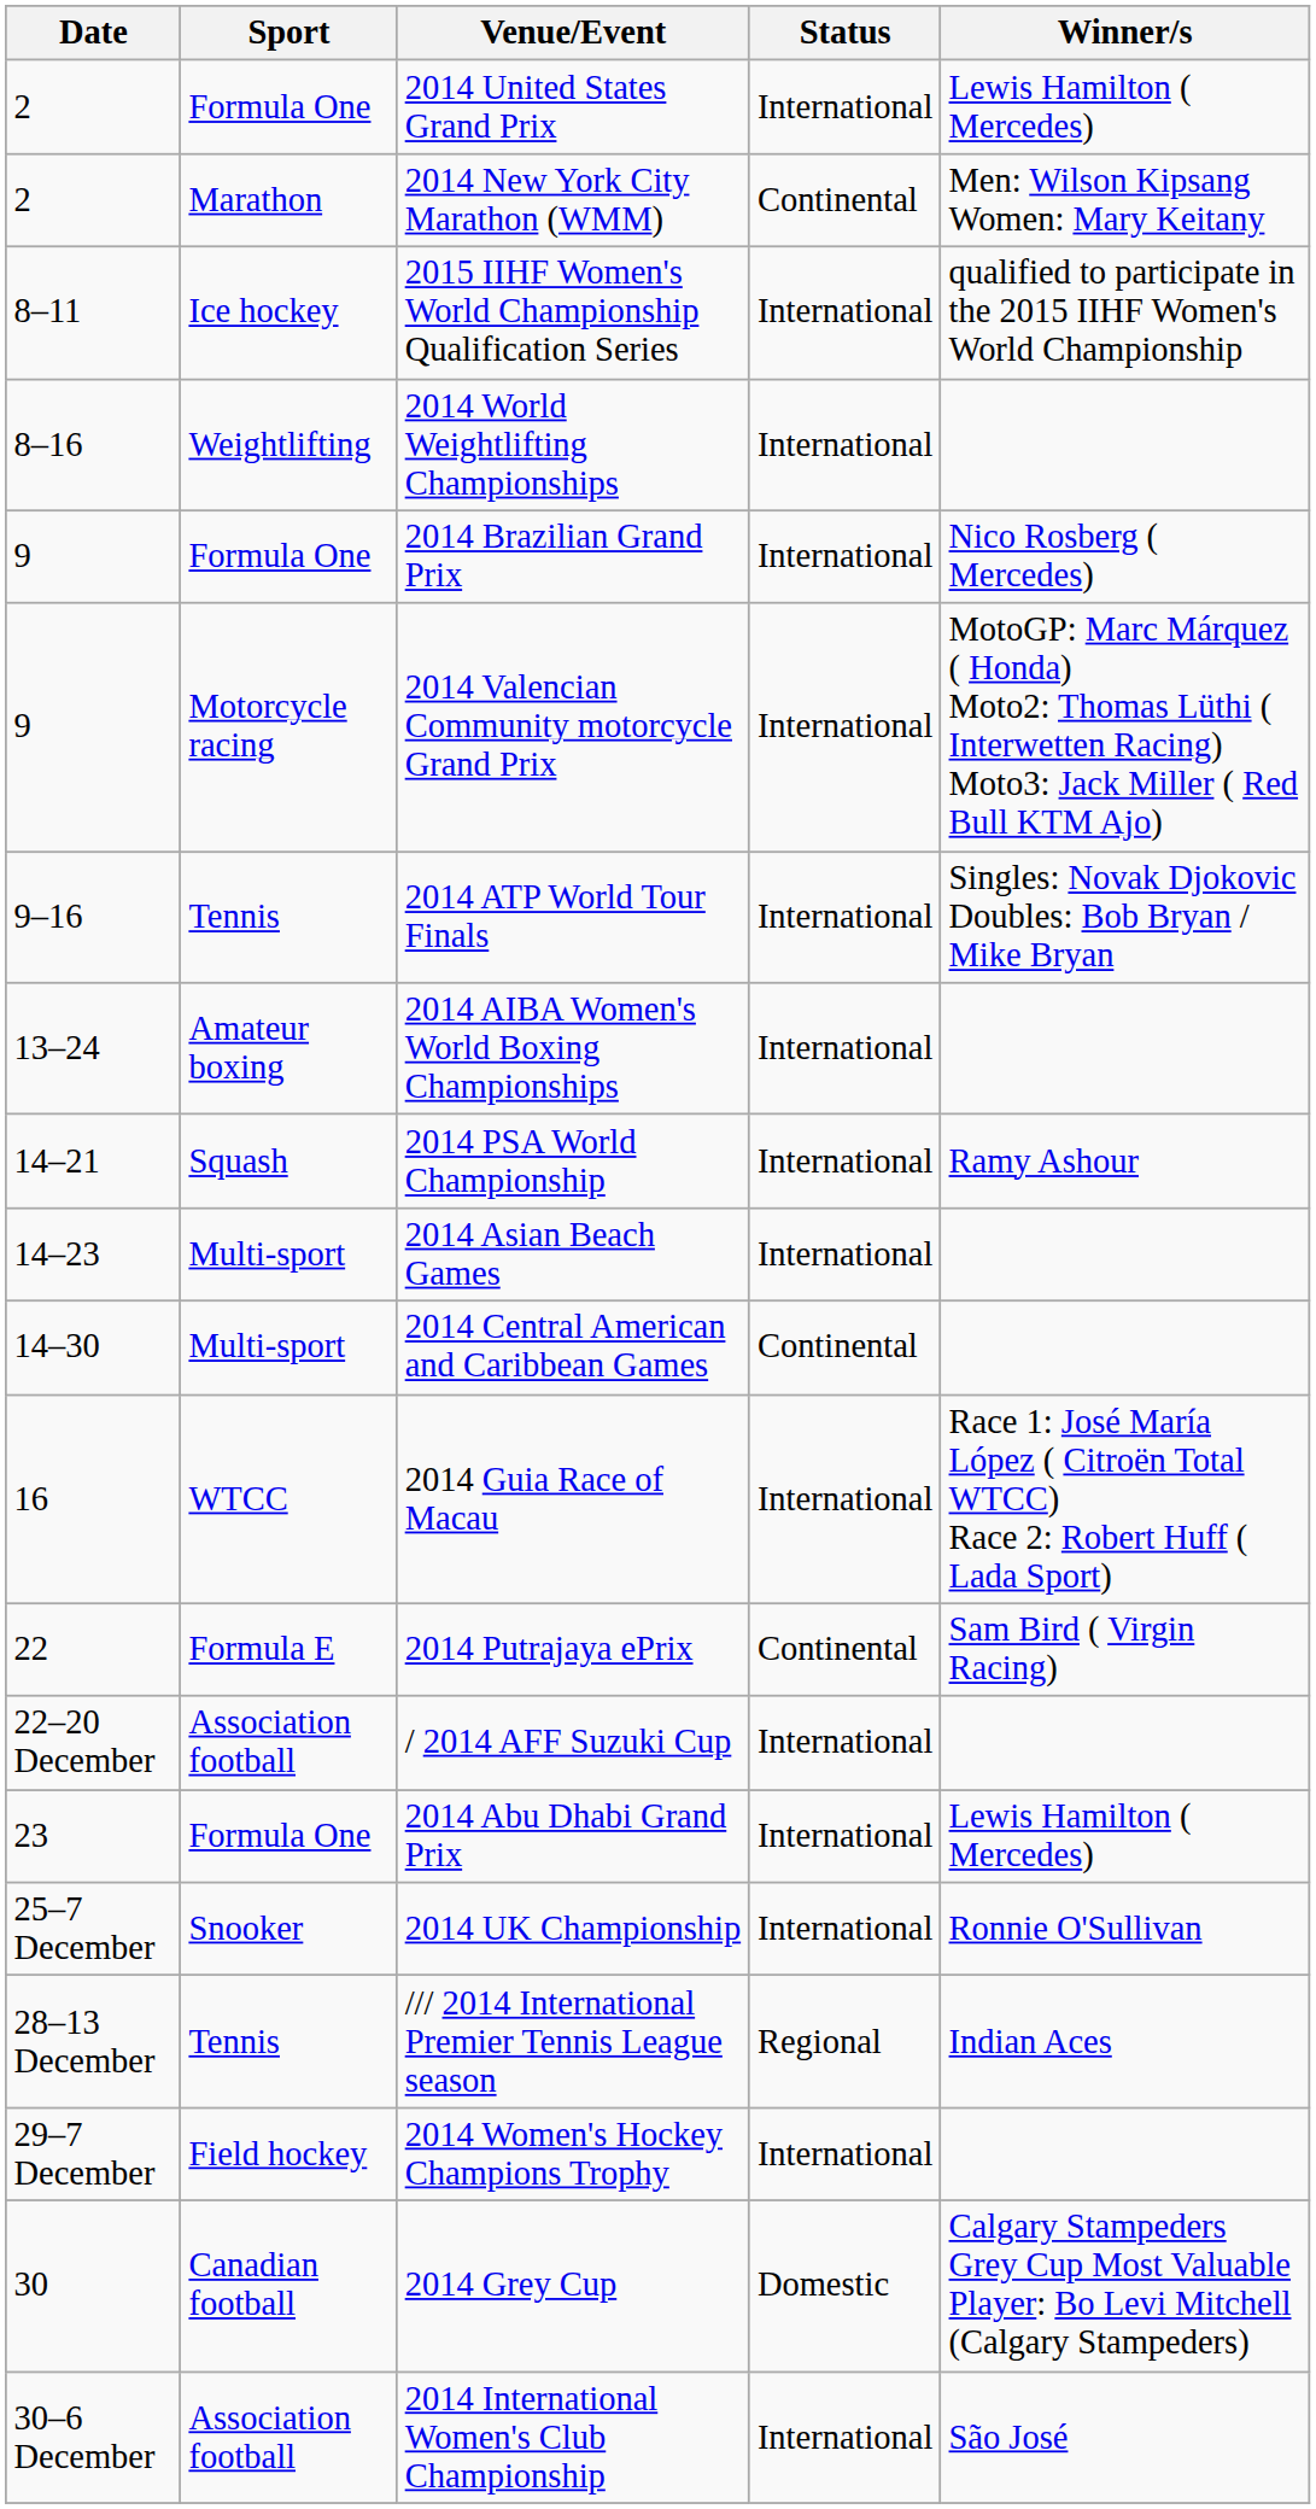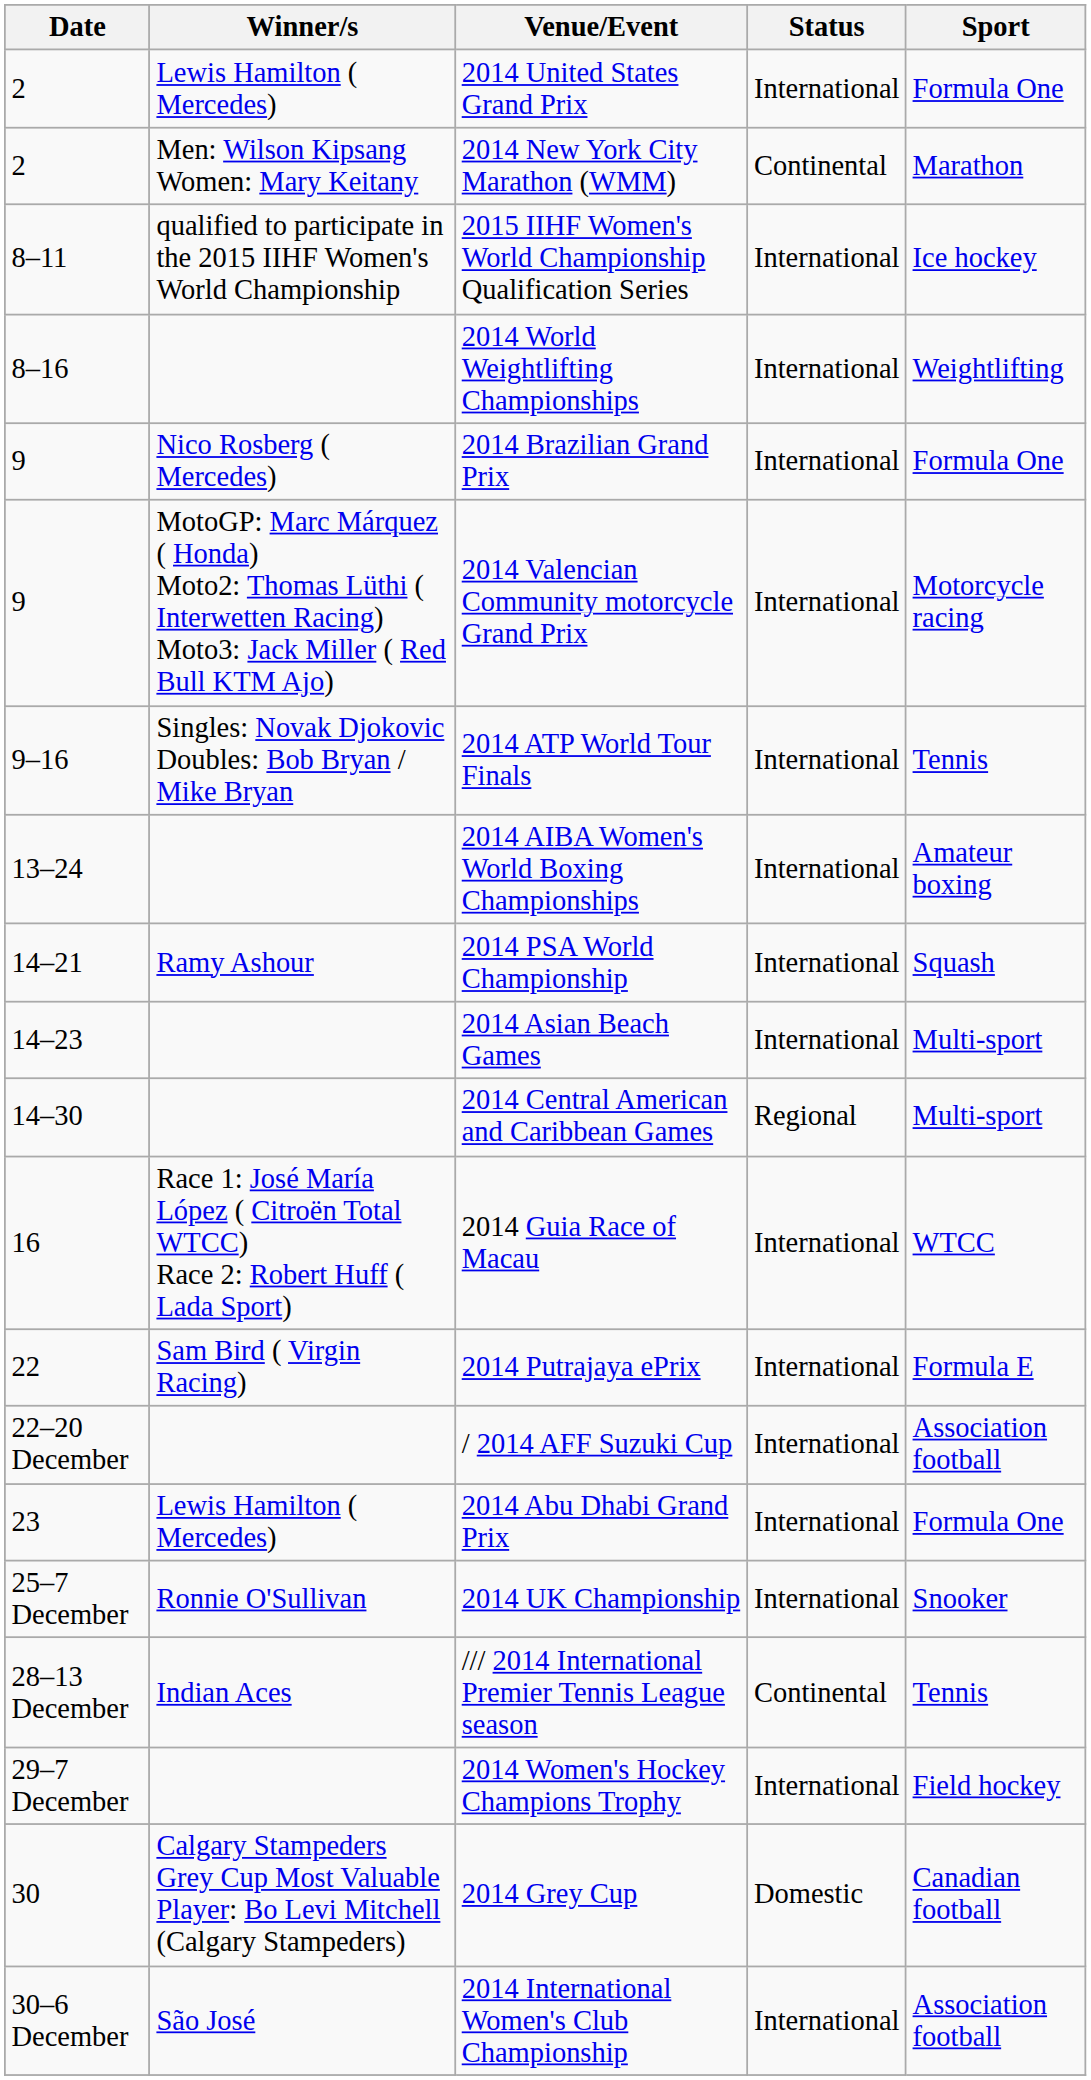columns swapped: Sport <-> Winner/s
2014 Central American and Caribbean Games | Status: Continental -> Regional
2014 Putrajaya ePrix | Status: Continental -> International
/// 2014 International Premier Tennis League season | Status: Regional -> Continental
